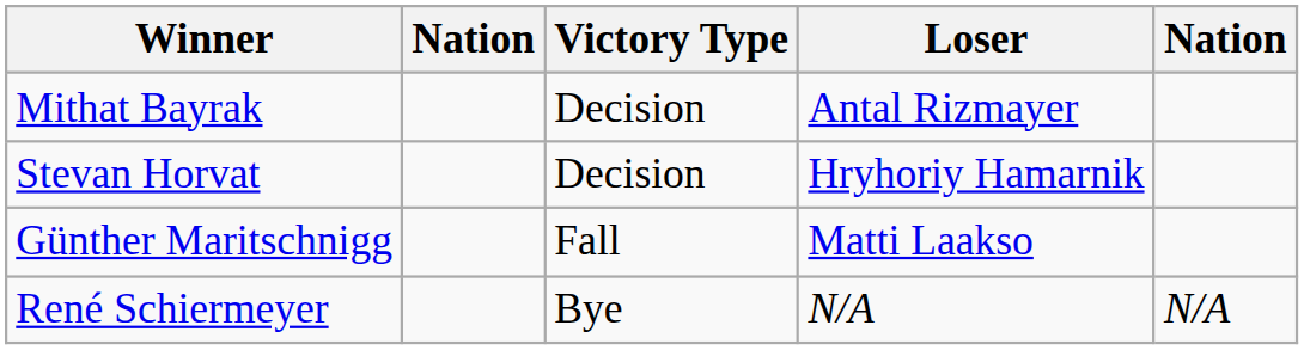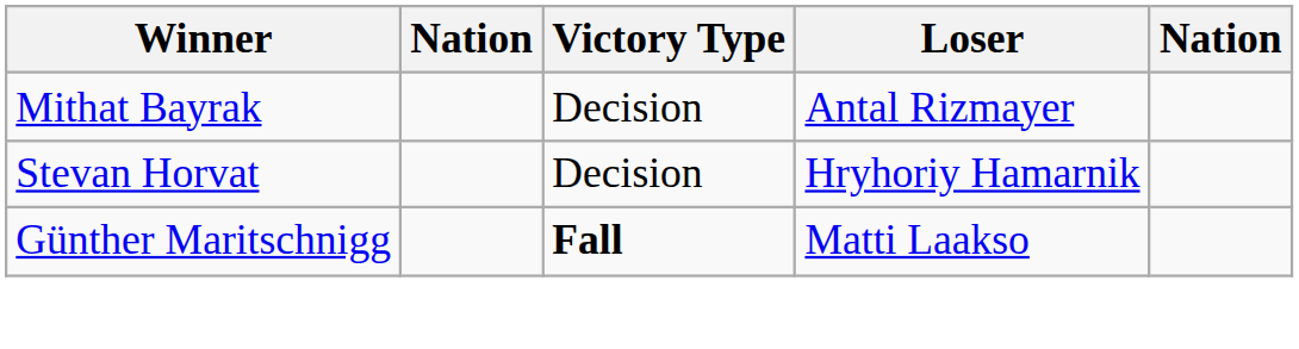Günther Maritschnigg | Victory Type: normal -> bold
- row: René Schiermeyer | Bye | N/A | N/A
